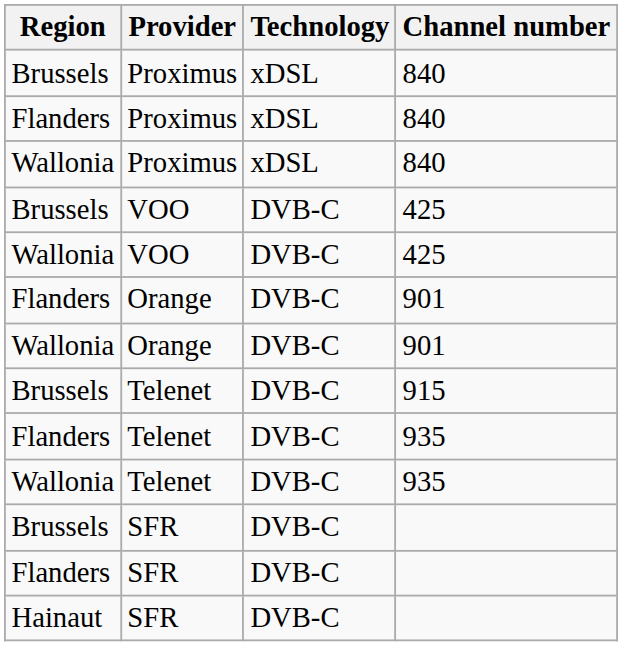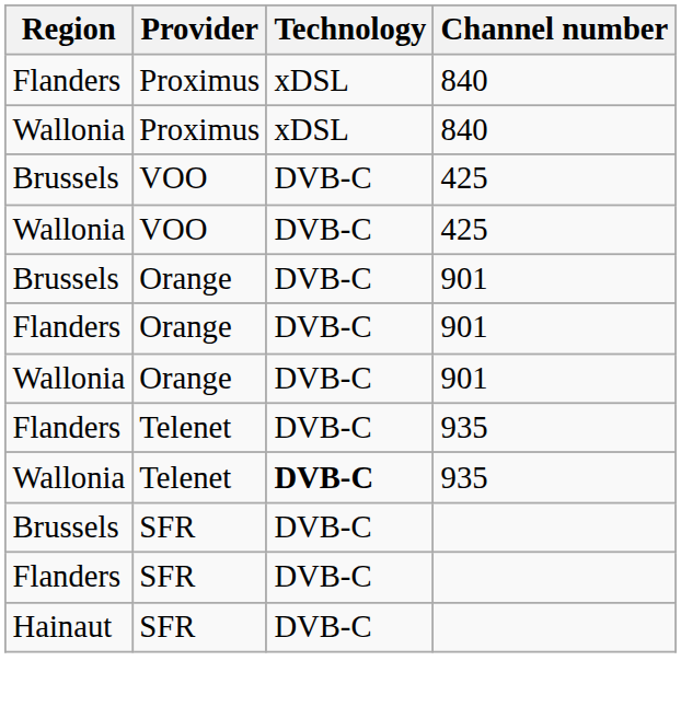- row: Brussels | Proximus | xDSL | 840
+ row: Brussels | Orange | DVB-C | 901
- row: Brussels | Telenet | DVB-C | 915
Wallonia / 935 | Technology: normal -> bold
